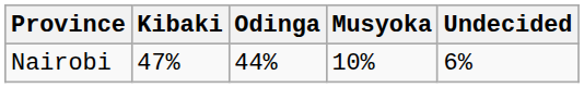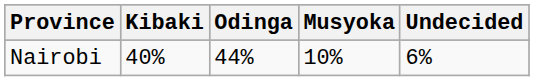Nairobi | Kibaki: 47% -> 40%
